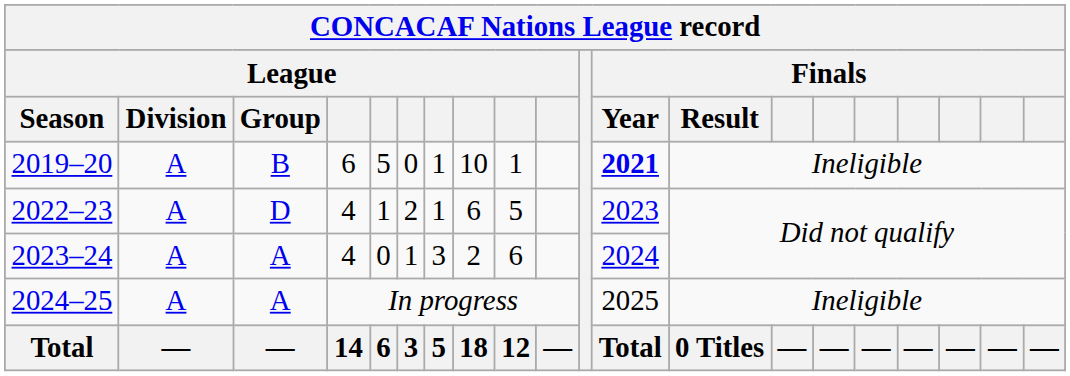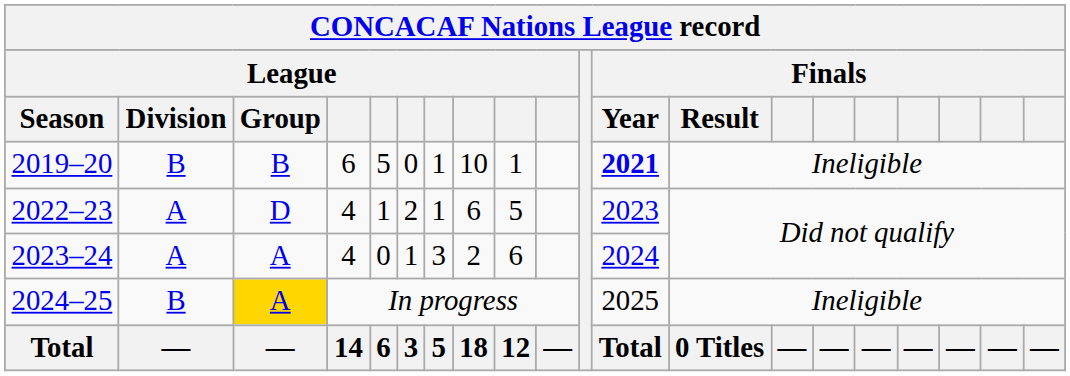2019–20 | League / Division: A -> B
2024–25 | League / Division: A -> B
2024–25 | League / Group: no background -> gold background
